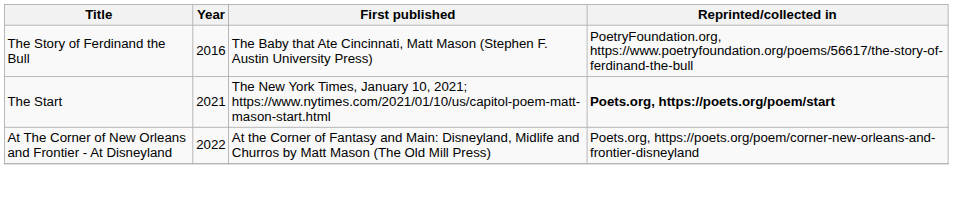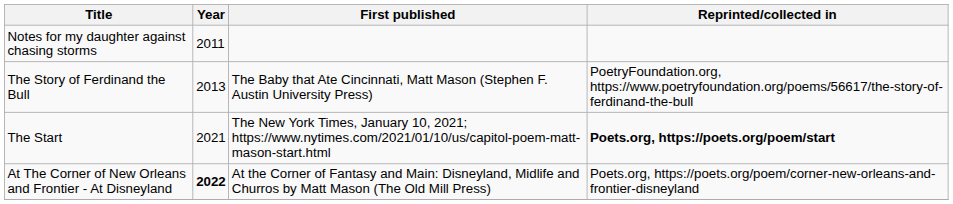+ row: Notes for my daughter against chasing storms | 2011
The Story of Ferdinand the Bull | Year: 2016 -> 2013
At The Corner of New Orleans and Frontier - At Disneyland | Year: normal -> bold
